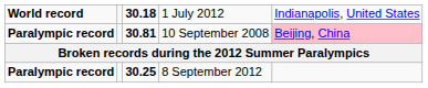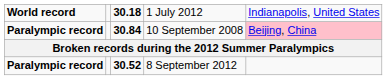10 September 2008 | column 3: 30.81 -> 30.84
8 September 2012 | column 3: 30.25 -> 30.52
